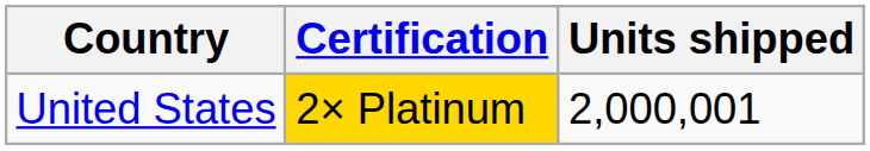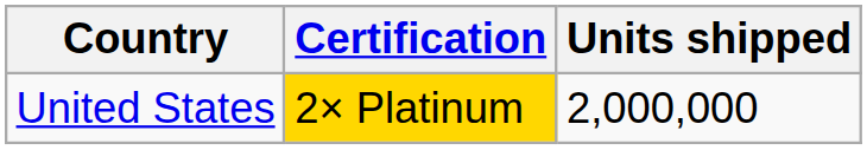United States | Units shipped: 2,000,001 -> 2,000,000
